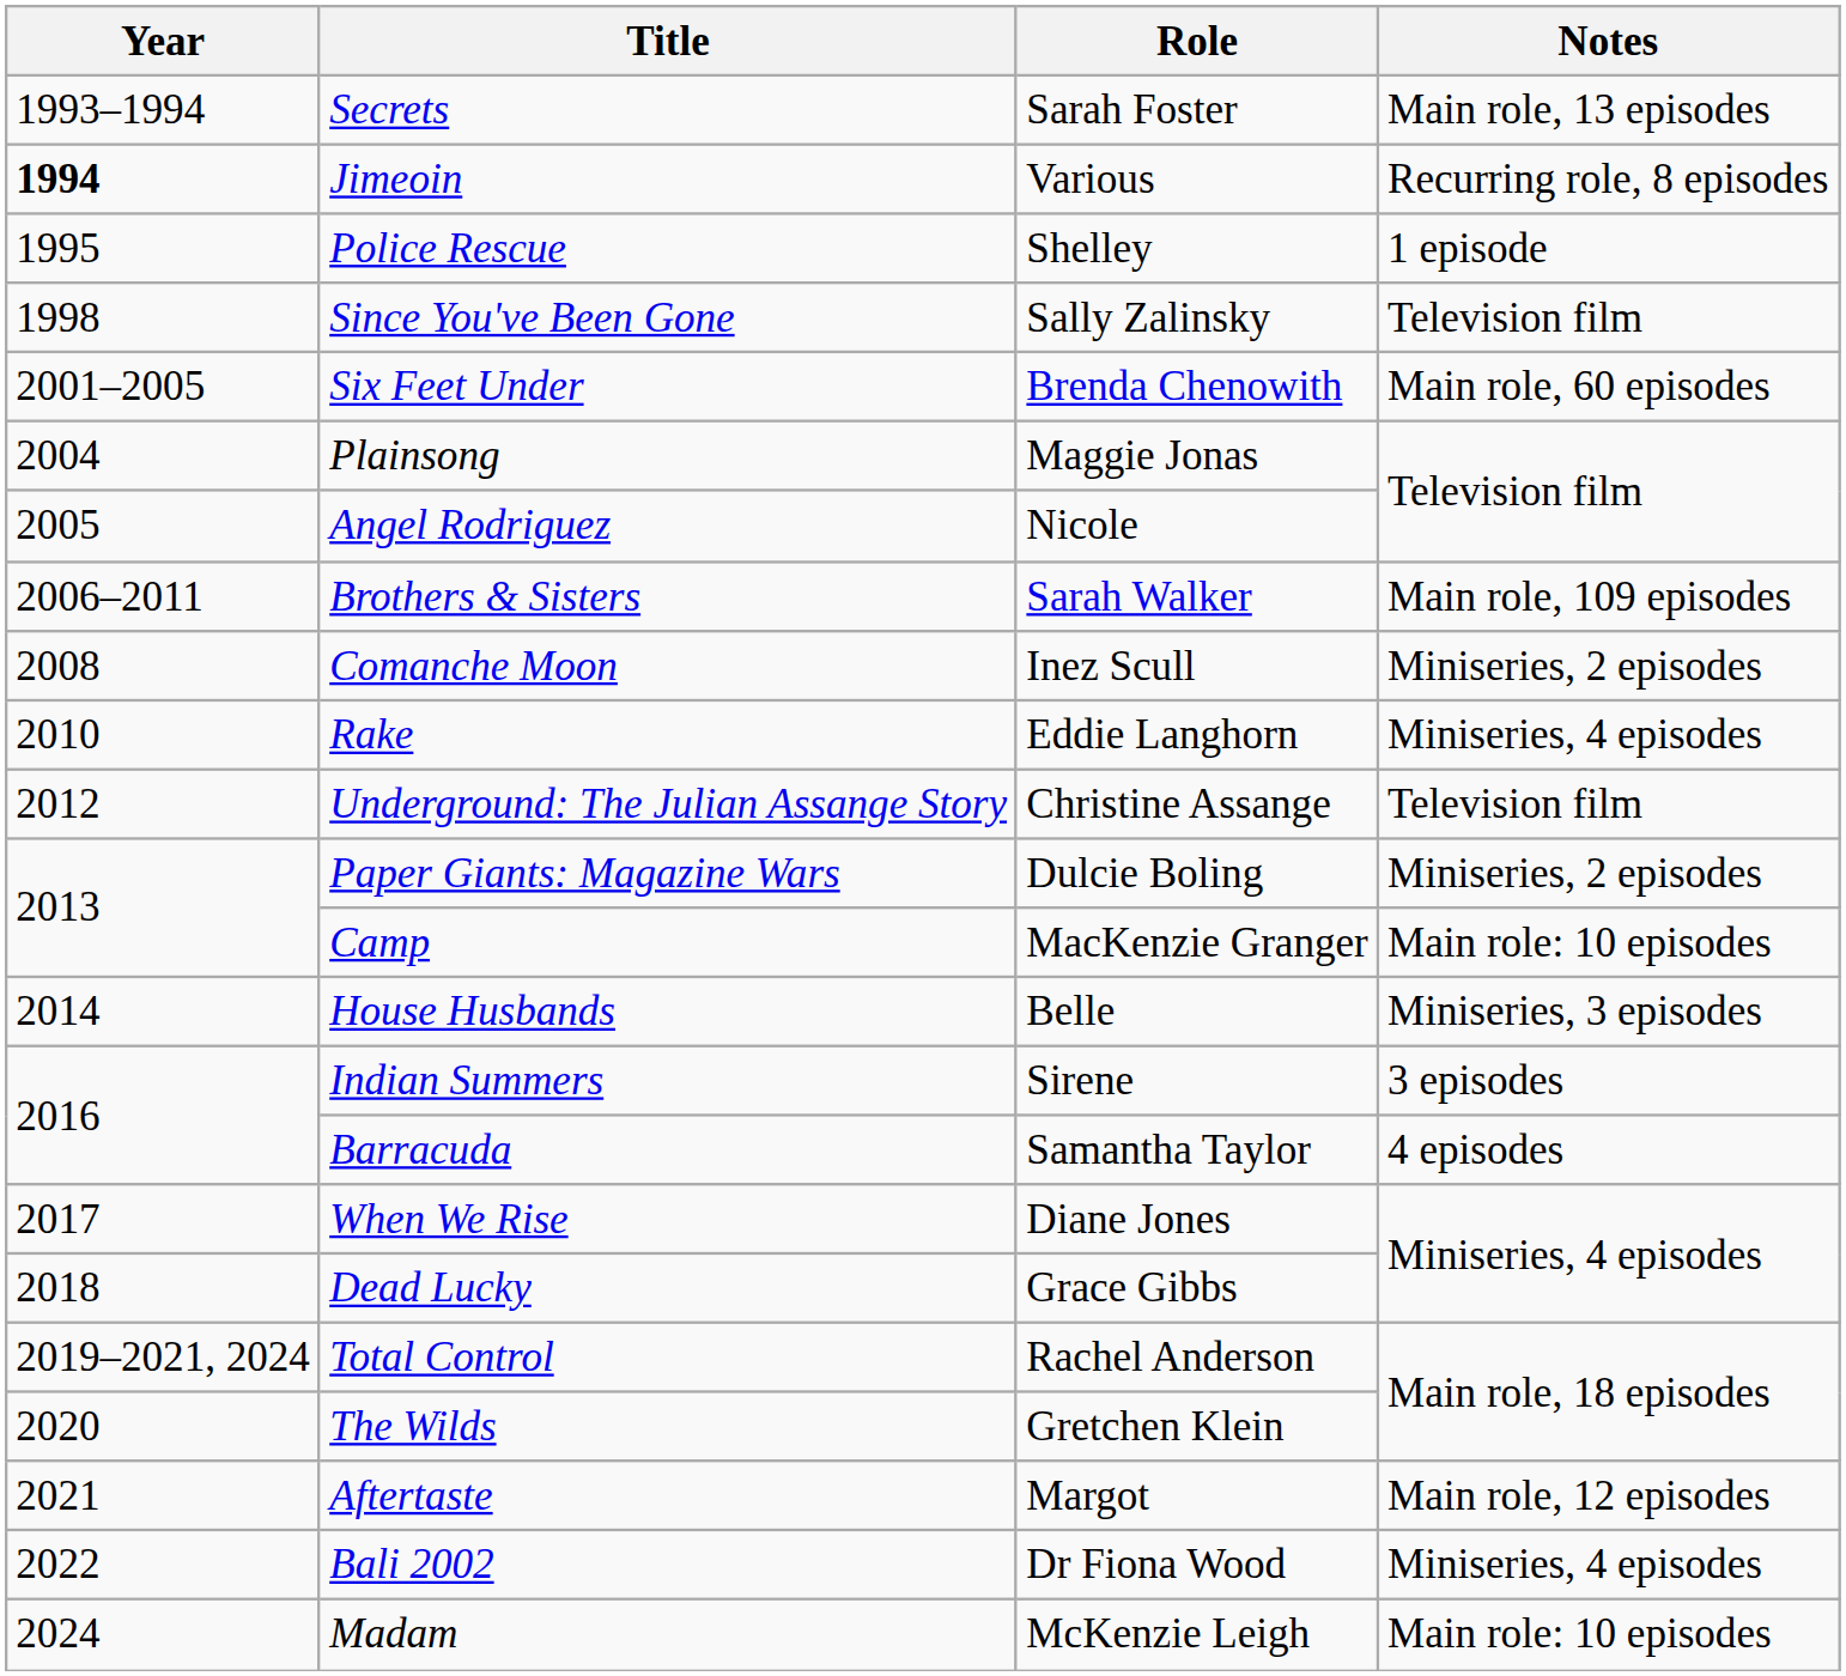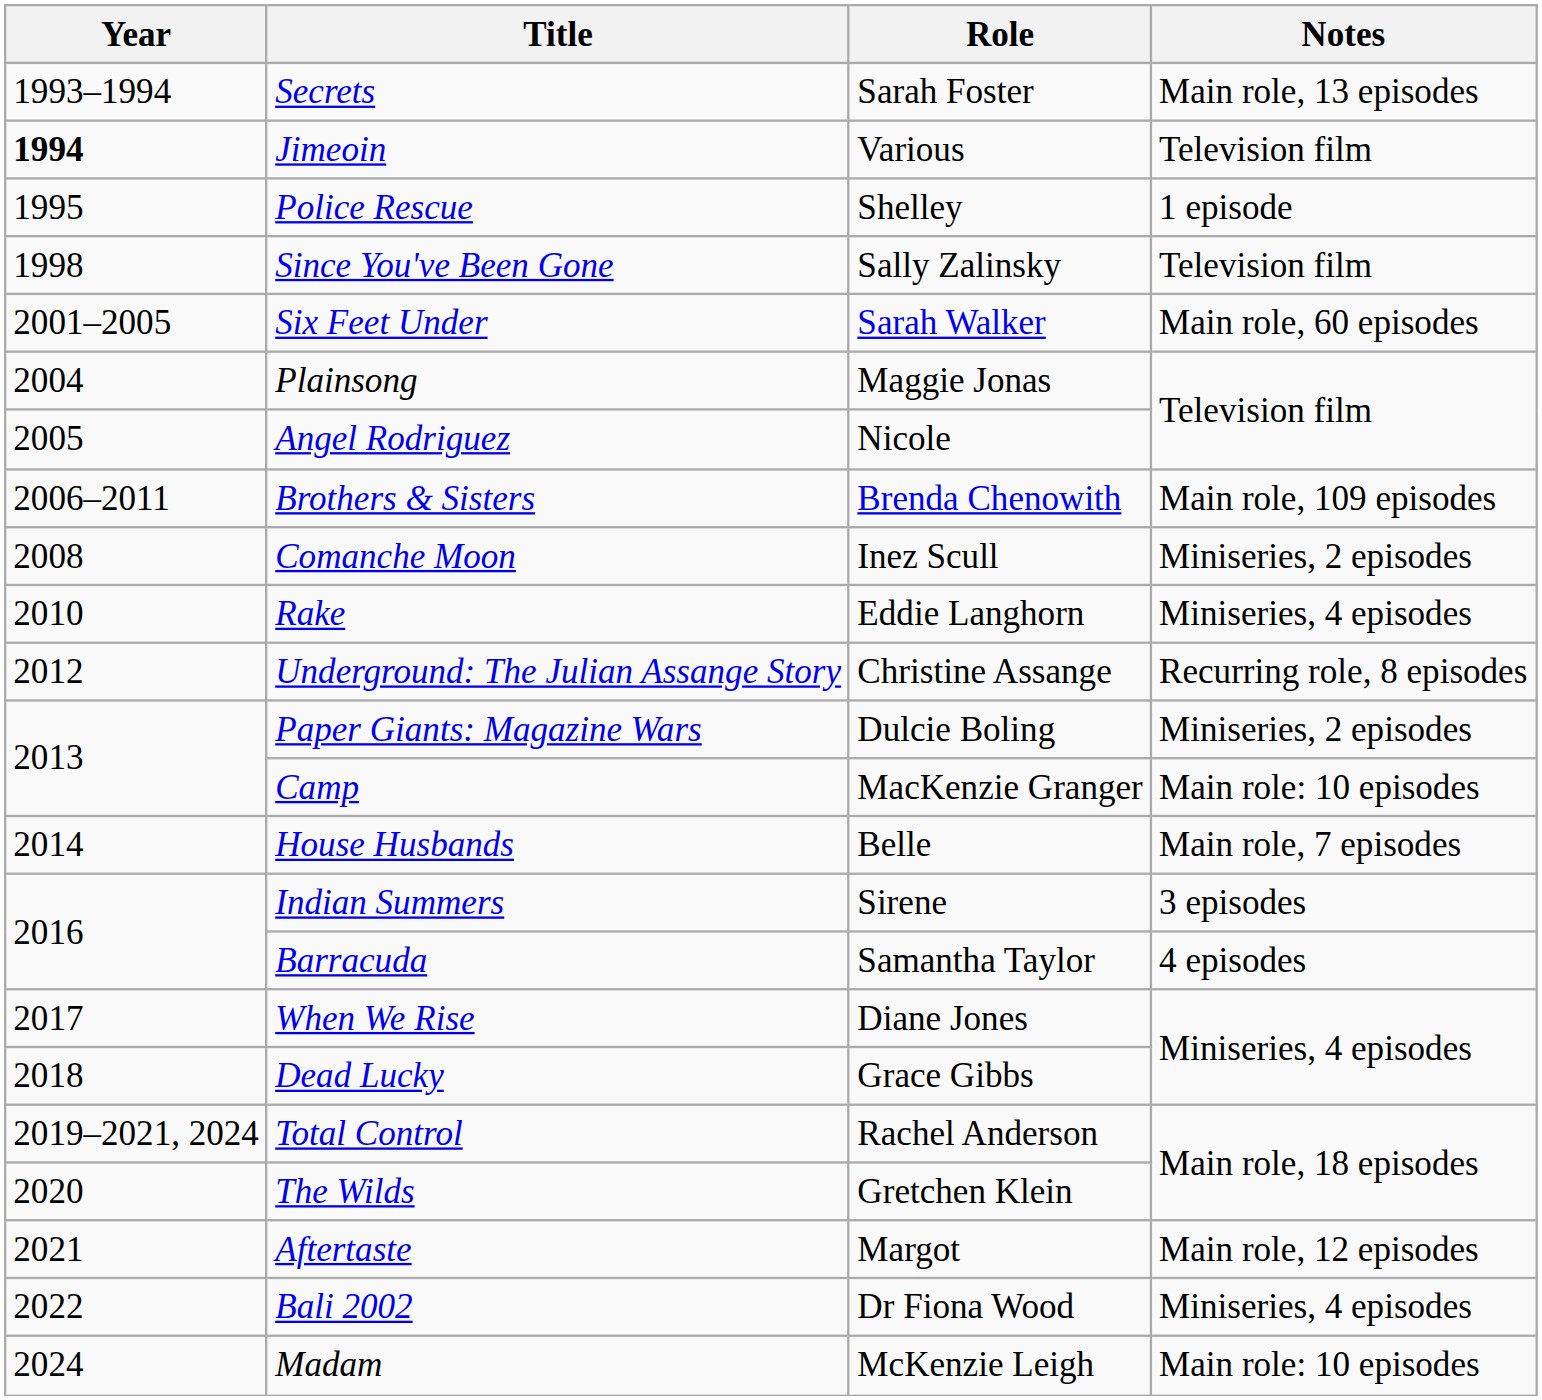Jimeoin | Notes: Recurring role, 8 episodes -> Television film
Six Feet Under | Role: Brenda Chenowith -> Sarah Walker
Brothers & Sisters | Role: Sarah Walker -> Brenda Chenowith
Underground: The Julian Assange Story | Notes: Television film -> Recurring role, 8 episodes
House Husbands | Notes: Miniseries, 3 episodes -> Main role, 7 episodes
